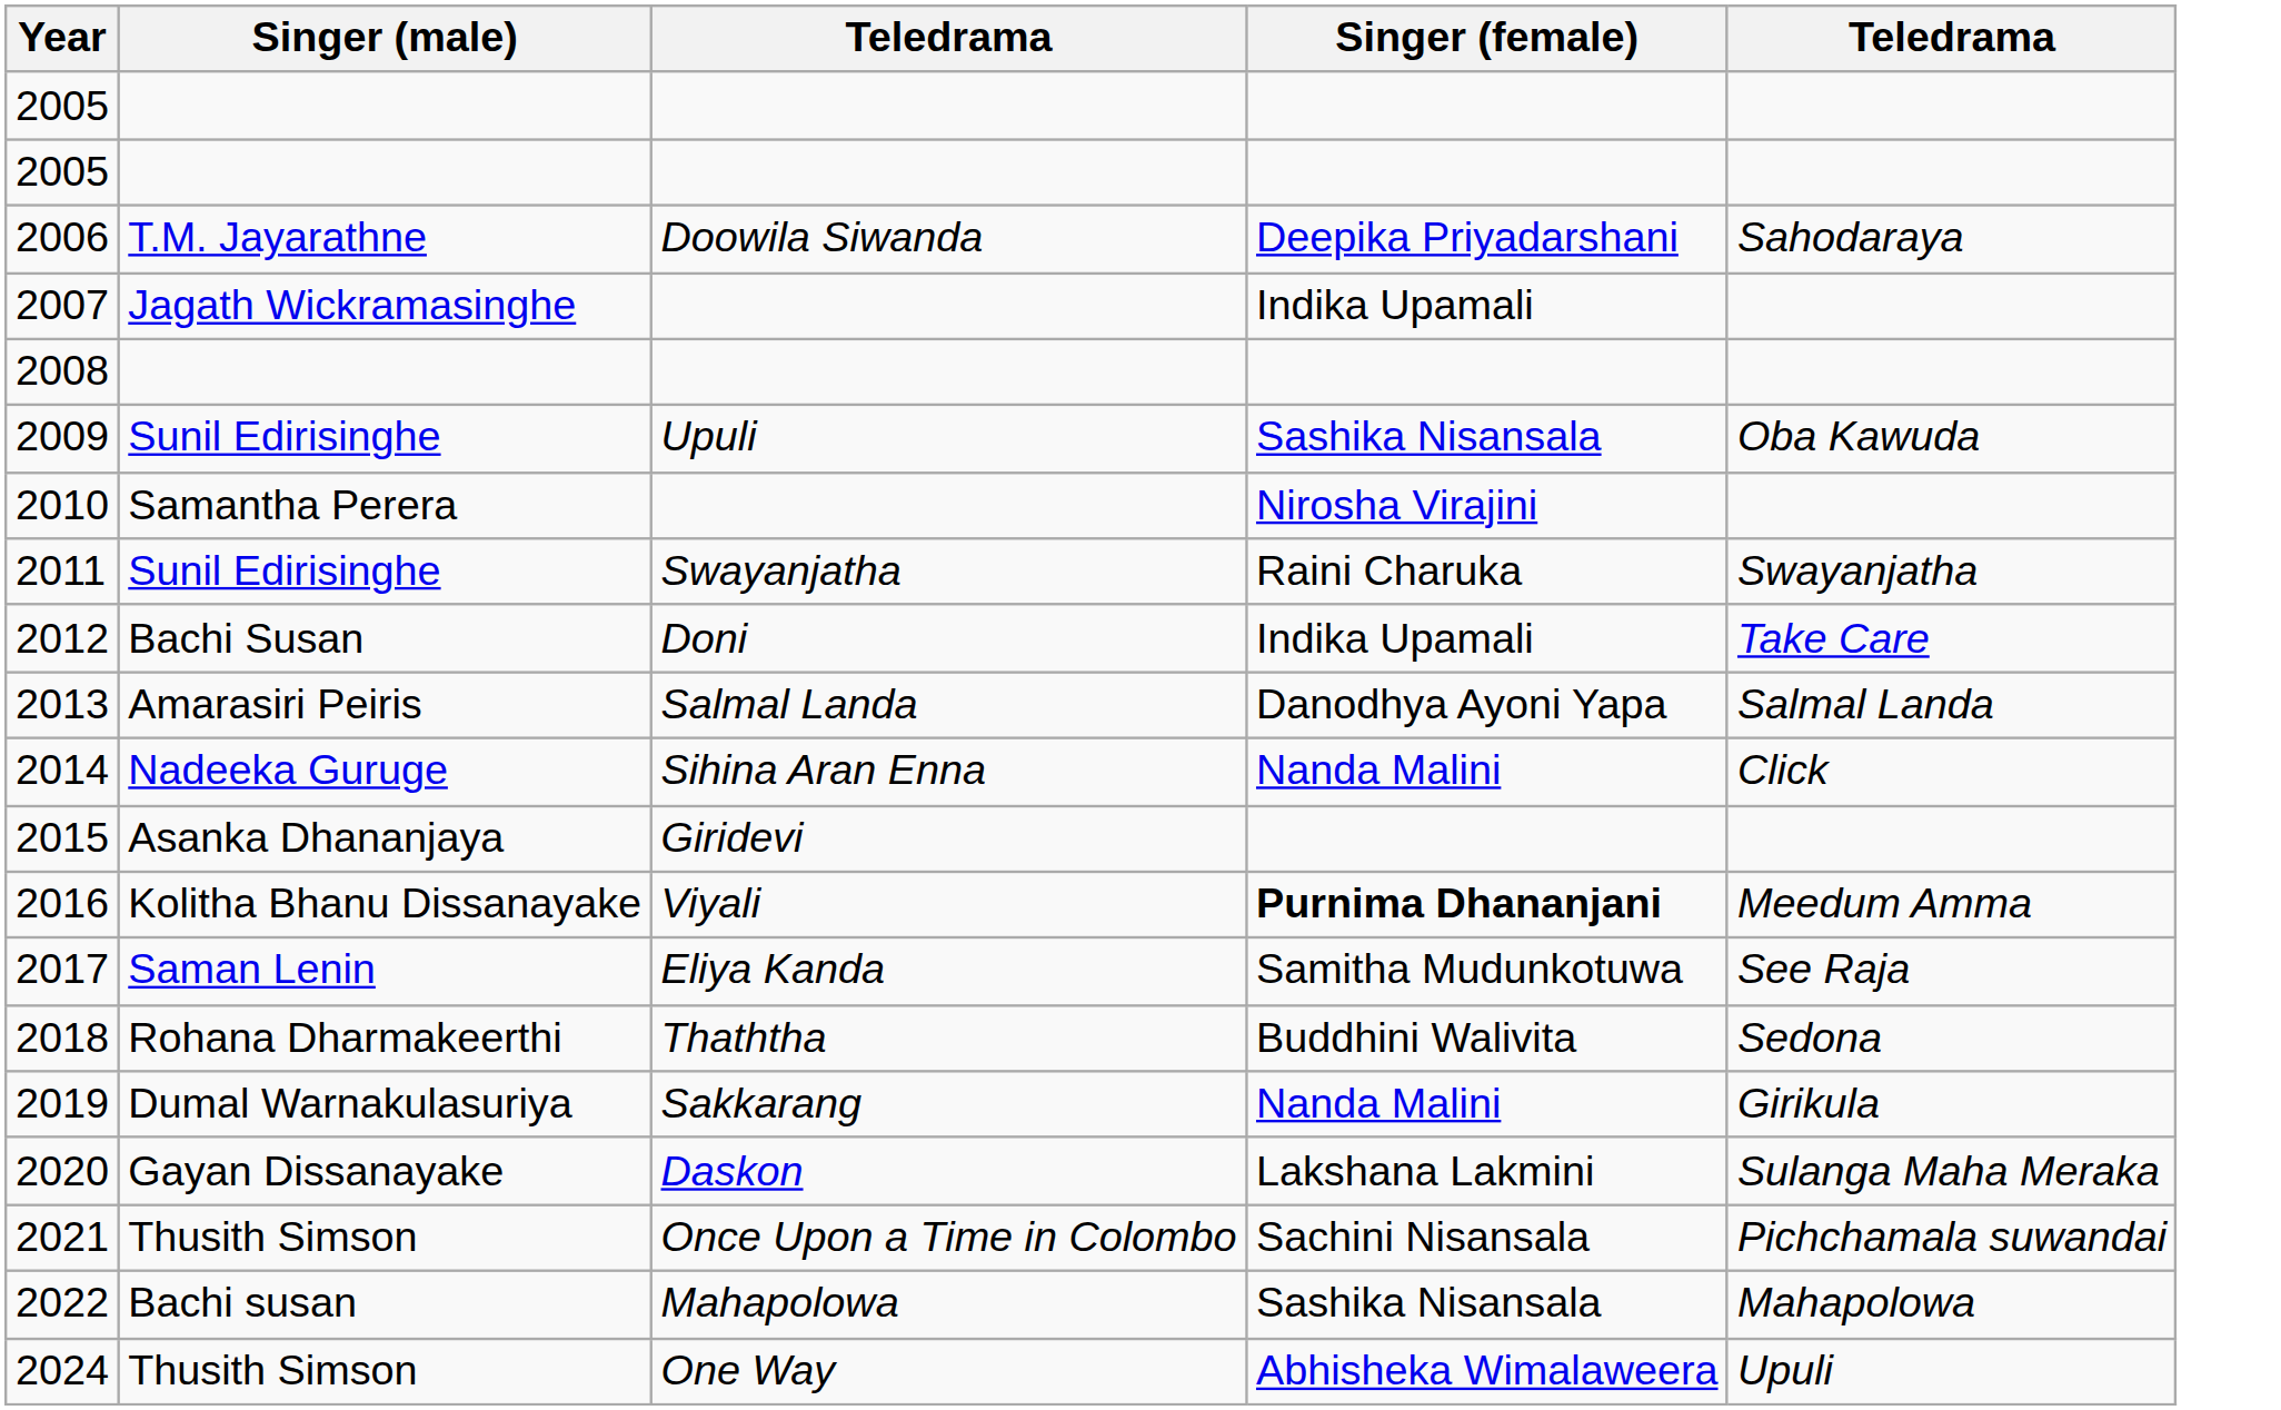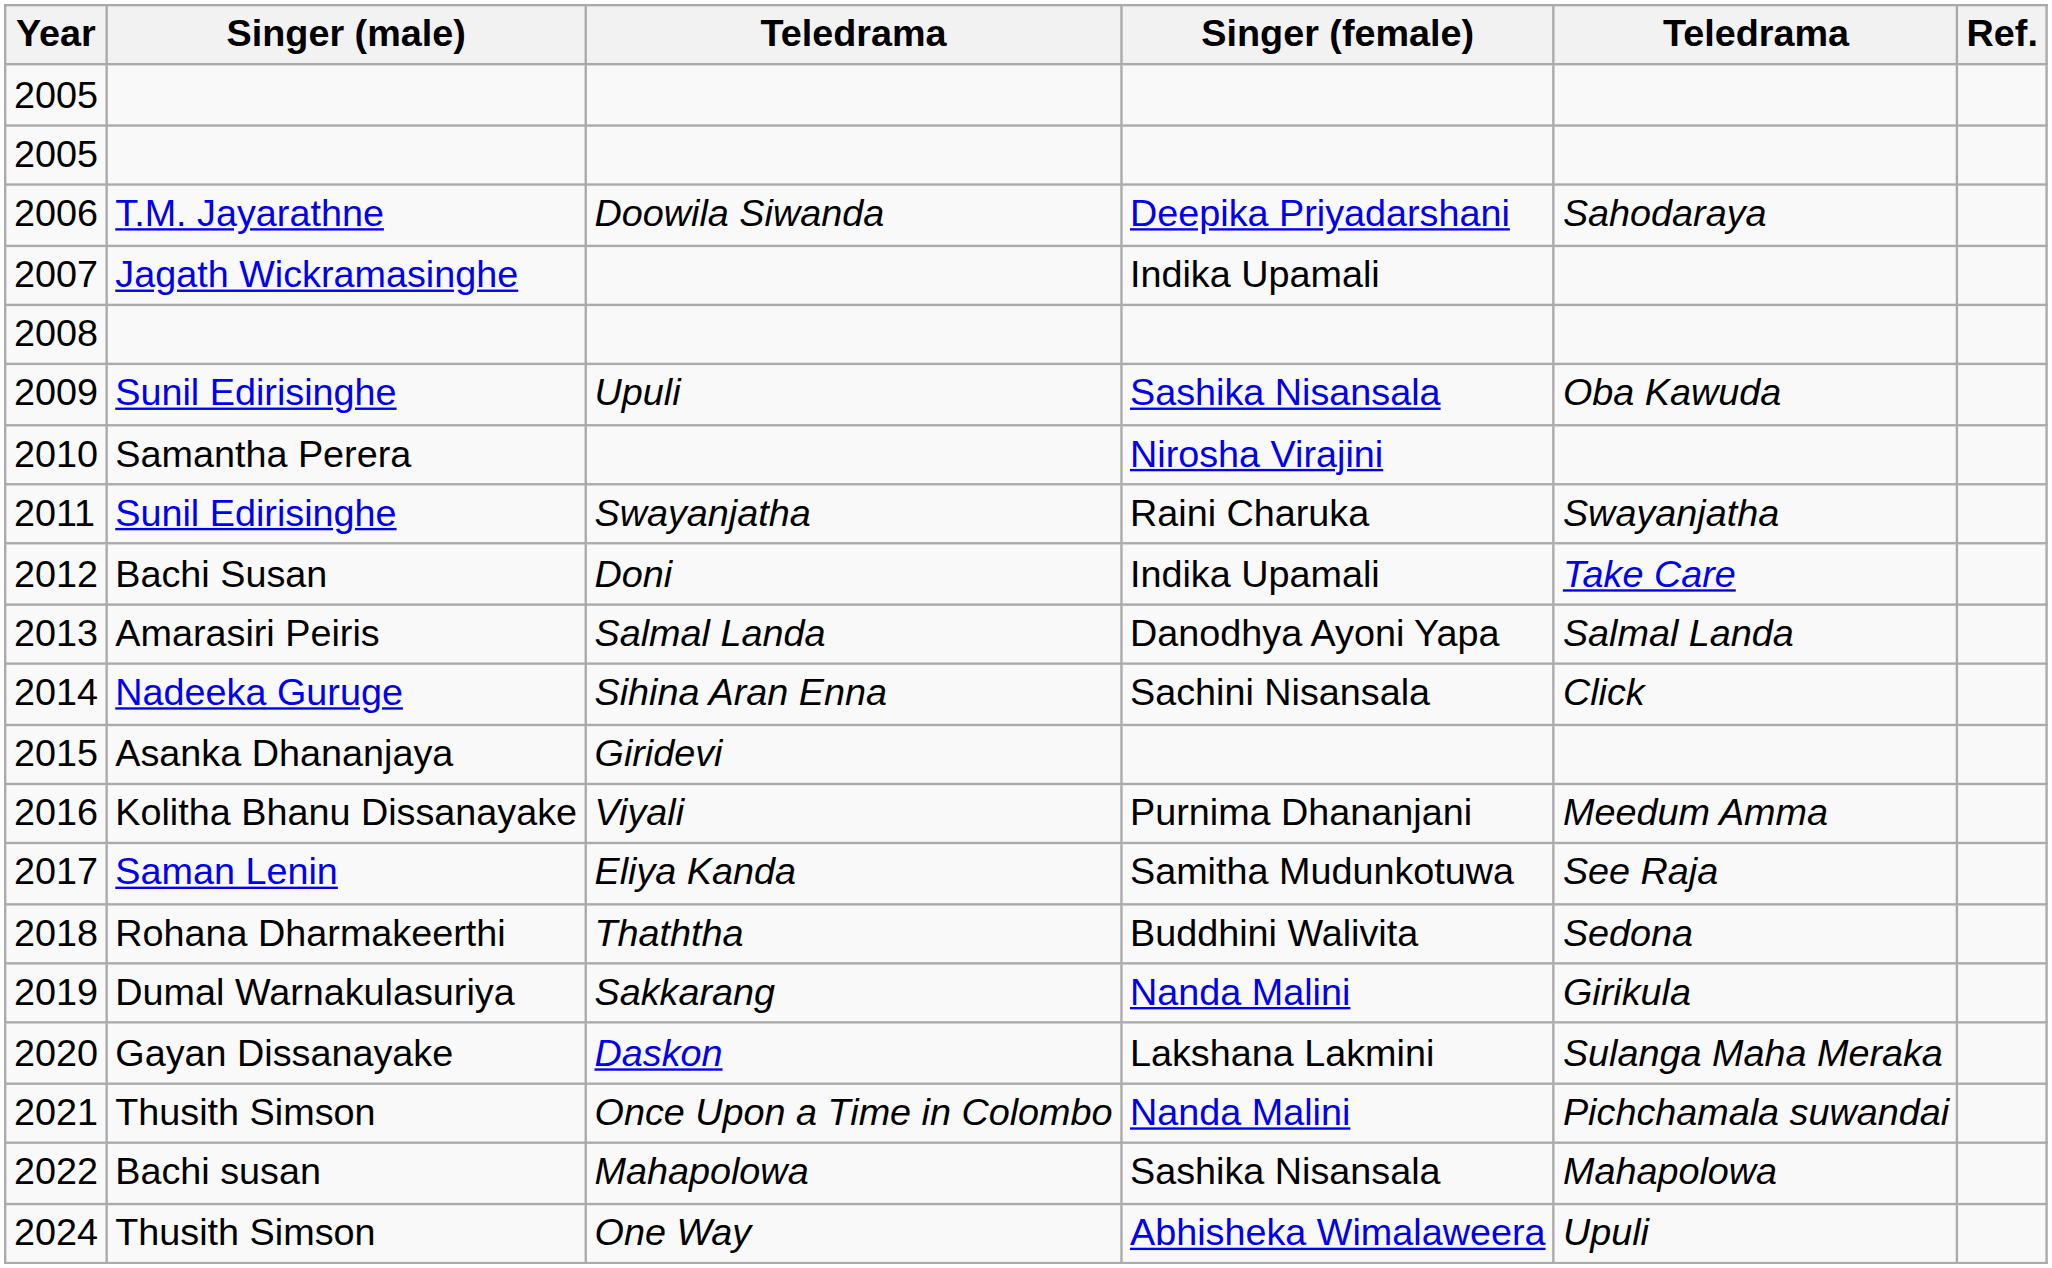+ column: Ref.
2014 | Singer (female): Nanda Malini -> Sachini Nisansala
2016 | Singer (female): bold -> normal
2021 | Singer (female): Sachini Nisansala -> Nanda Malini
